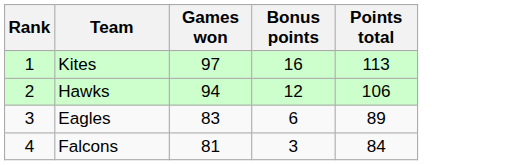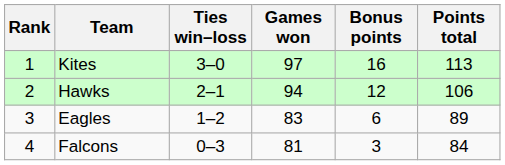+ column: Ties win–loss | 3–0 | 2–1 | 1–2 | 0–3
